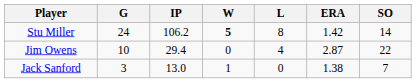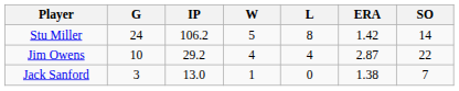Stu Miller | W: bold -> normal
Jim Owens | IP: 29.4 -> 29.2
Jim Owens | W: 0 -> 4
